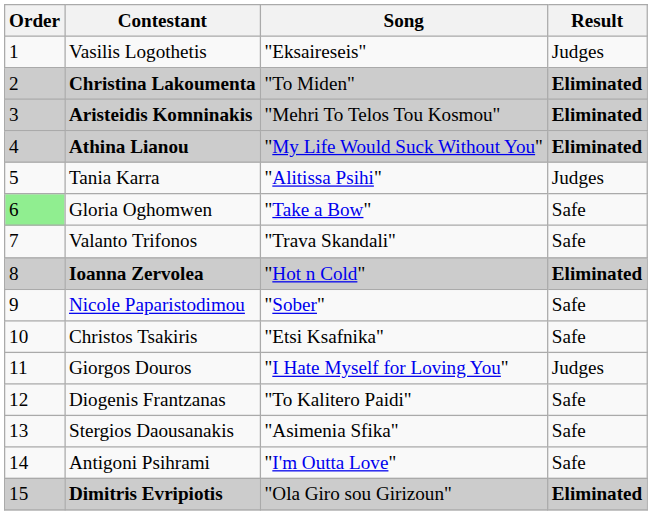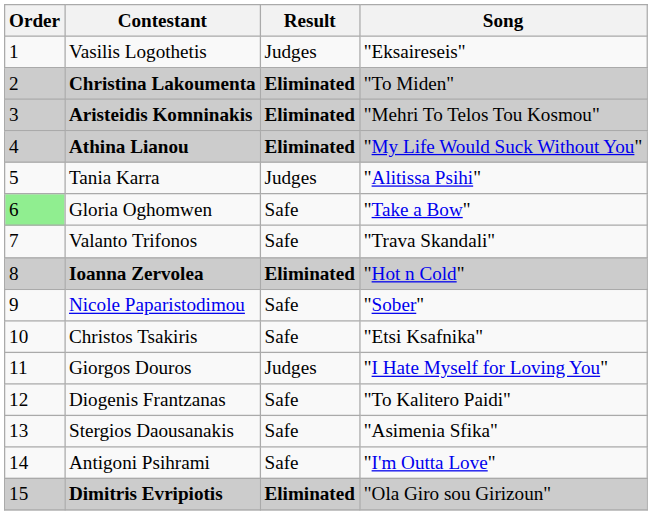columns swapped: Song <-> Result
